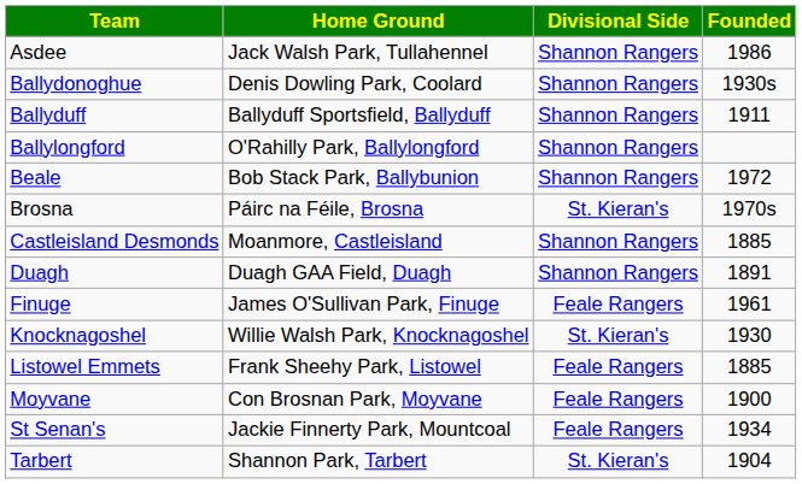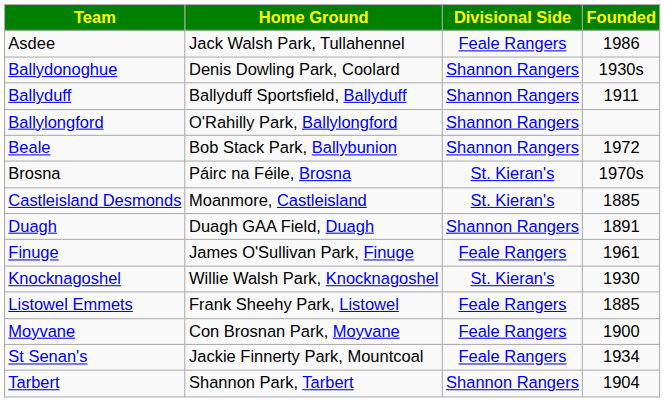Asdee | Divisional Side: Shannon Rangers -> Feale Rangers
Castleisland Desmonds | Divisional Side: Shannon Rangers -> St. Kieran's
Tarbert | Divisional Side: St. Kieran's -> Shannon Rangers
